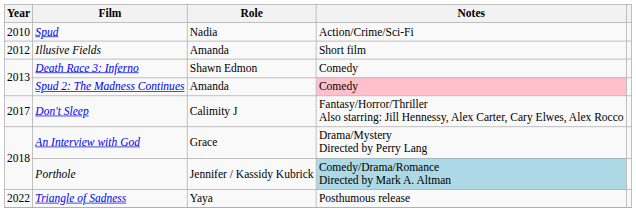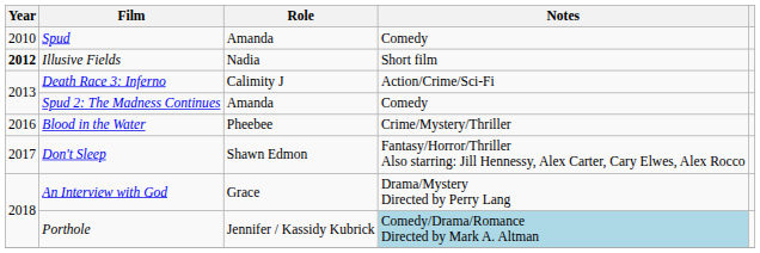Spud | Role: Nadia -> Amanda
Spud | Notes: Action/Crime/Sci-Fi -> Comedy
Illusive Fields | Year: normal -> bold
Illusive Fields | Role: Amanda -> Nadia
Death Race 3: Inferno | Role: Shawn Edmon -> Calimity J
Death Race 3: Inferno | Notes: Comedy -> Action/Crime/Sci-Fi
Spud 2: The Madness Continues | Notes: pink background -> no background
+ row: 2016 | Blood in the Water | Pheebee | Crime/Mystery/Thriller
Don't Sleep | Role: Calimity J -> Shawn Edmon
- row: 2022 | Triangle of Sadness | Yaya | Posthumous release
